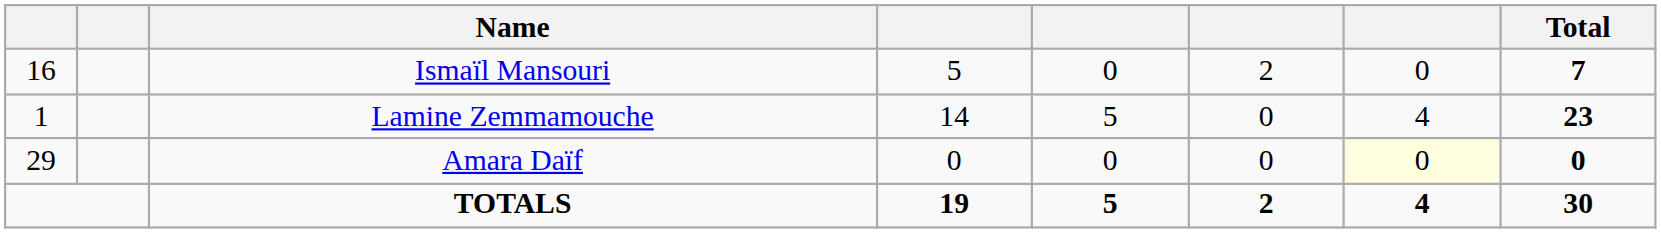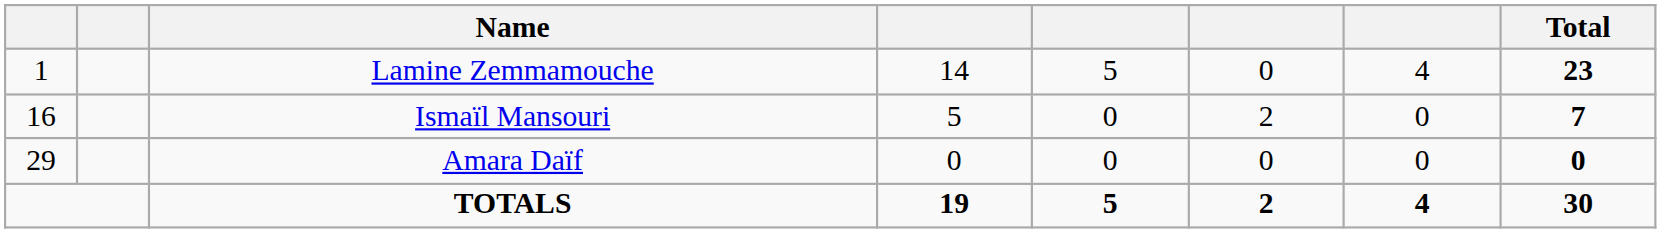rows swapped: Lamine Zemmamouche <-> Ismaïl Mansouri
Amara Daïf | column 7: lightyellow background -> no background
